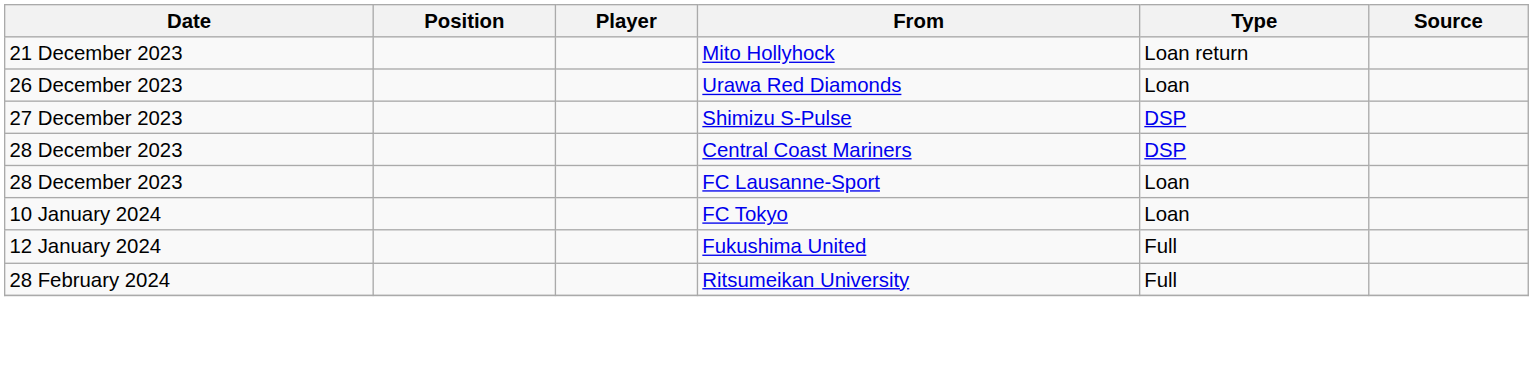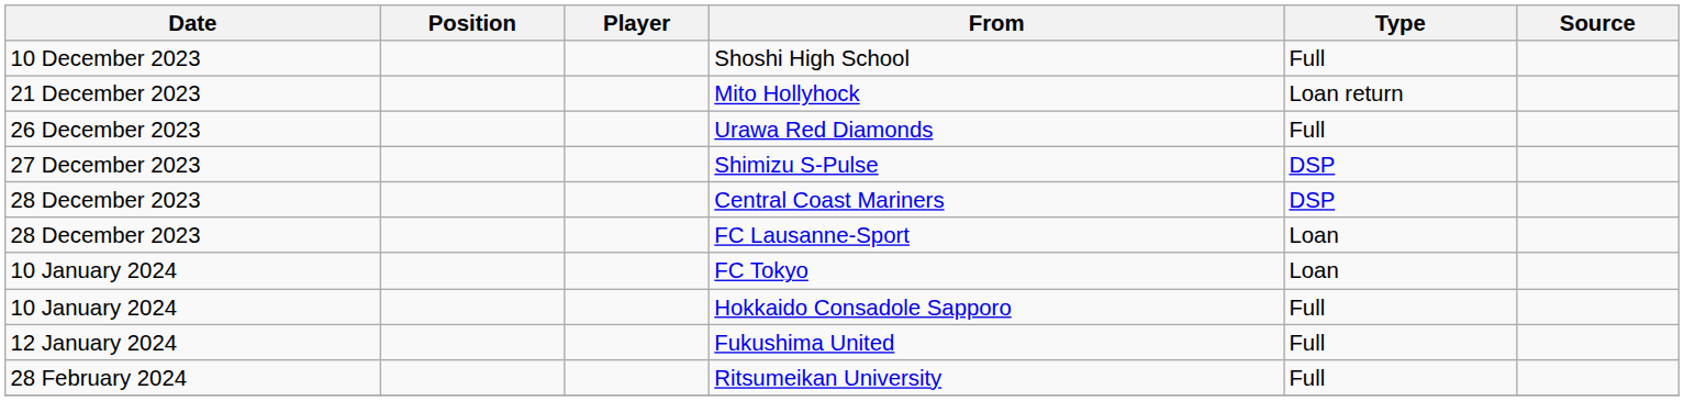+ row: 10 December 2023 | Shoshi High School | Full
Urawa Red Diamonds | Type: Loan -> Full
+ row: 10 January 2024 | Hokkaido Consadole Sapporo | Full
